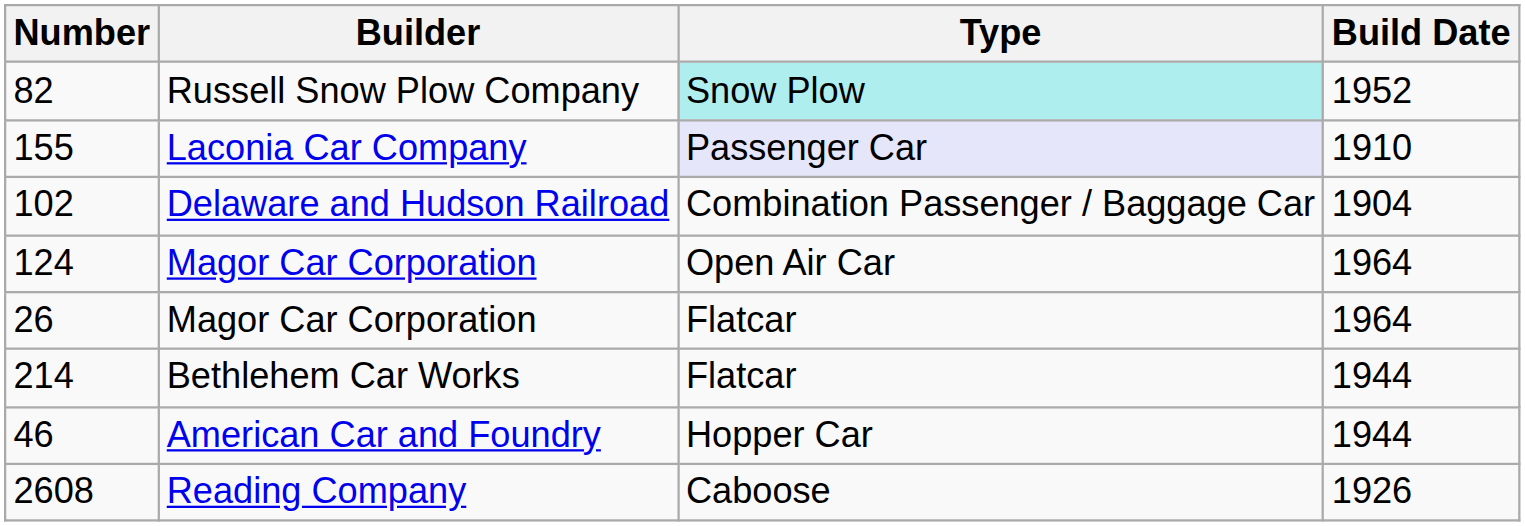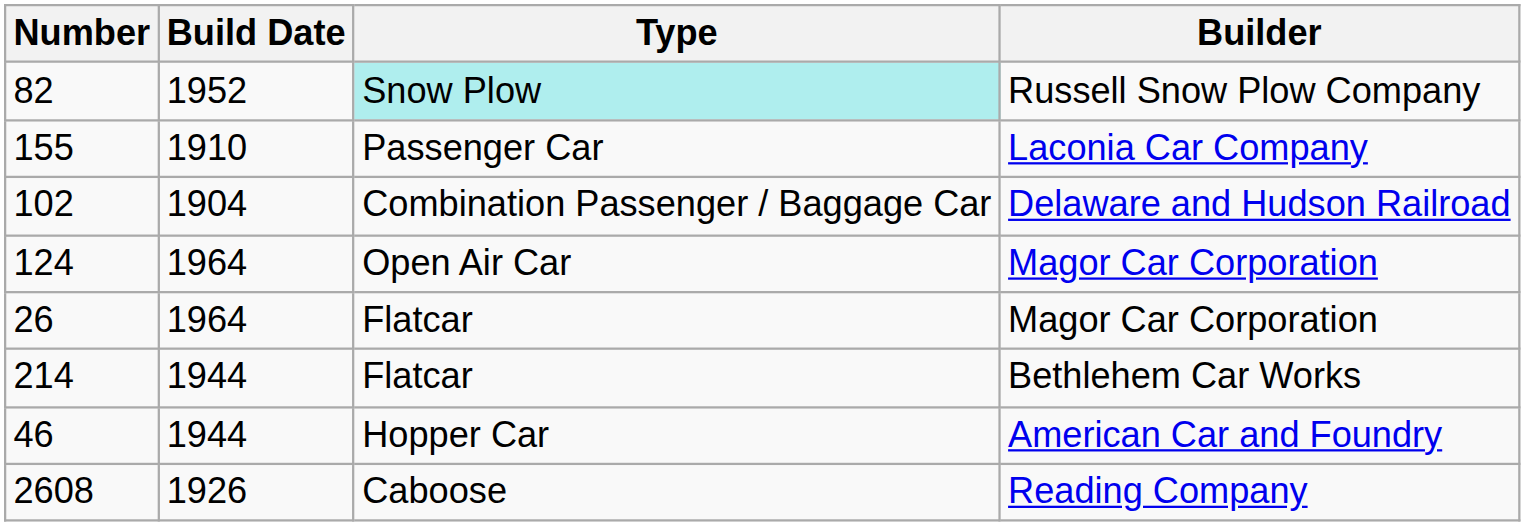columns swapped: Builder <-> Build Date
155 | Type: lavender background -> no background
